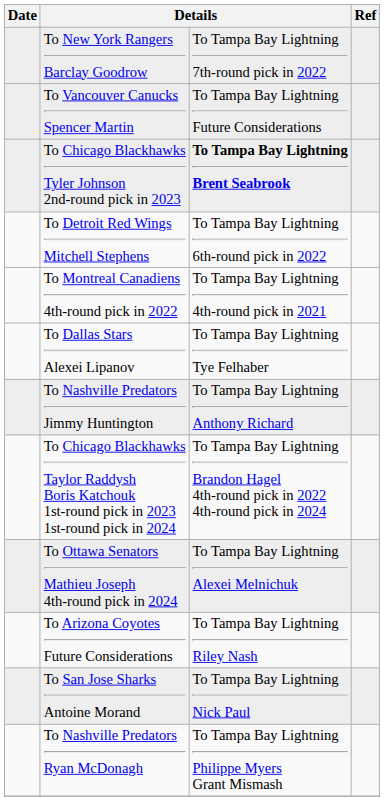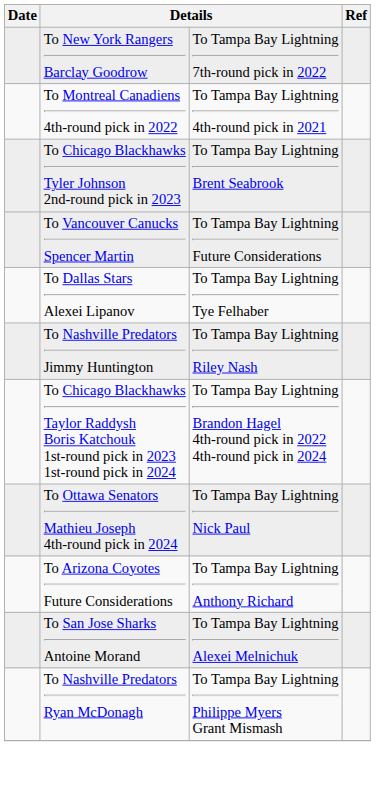rows swapped: To Montreal Canadiens 4th-round pick in 2022 <-> To Vancouver Canucks Spencer Martin
To Chicago Blackhawks Tyler Johnson 2nd-round pick in 2023 | column 3: bold -> normal
- row: To Detroit Red Wings Mitchell Stephens | To Tampa Bay Lightning 6th-round pick in 2022
To Nashville Predators Jimmy Huntington | column 3: To Tampa Bay Lightning Anthony Richard -> To Tampa Bay Lightning Riley Nash
To Ottawa Senators Mathieu Joseph 4th-round pick in 2024 | column 3: To Tampa Bay Lightning Alexei Melnichuk -> To Tampa Bay Lightning Nick Paul
To Arizona Coyotes Future Considerations | column 3: To Tampa Bay Lightning Riley Nash -> To Tampa Bay Lightning Anthony Richard
To San Jose Sharks Antoine Morand | column 3: To Tampa Bay Lightning Nick Paul -> To Tampa Bay Lightning Alexei Melnichuk
